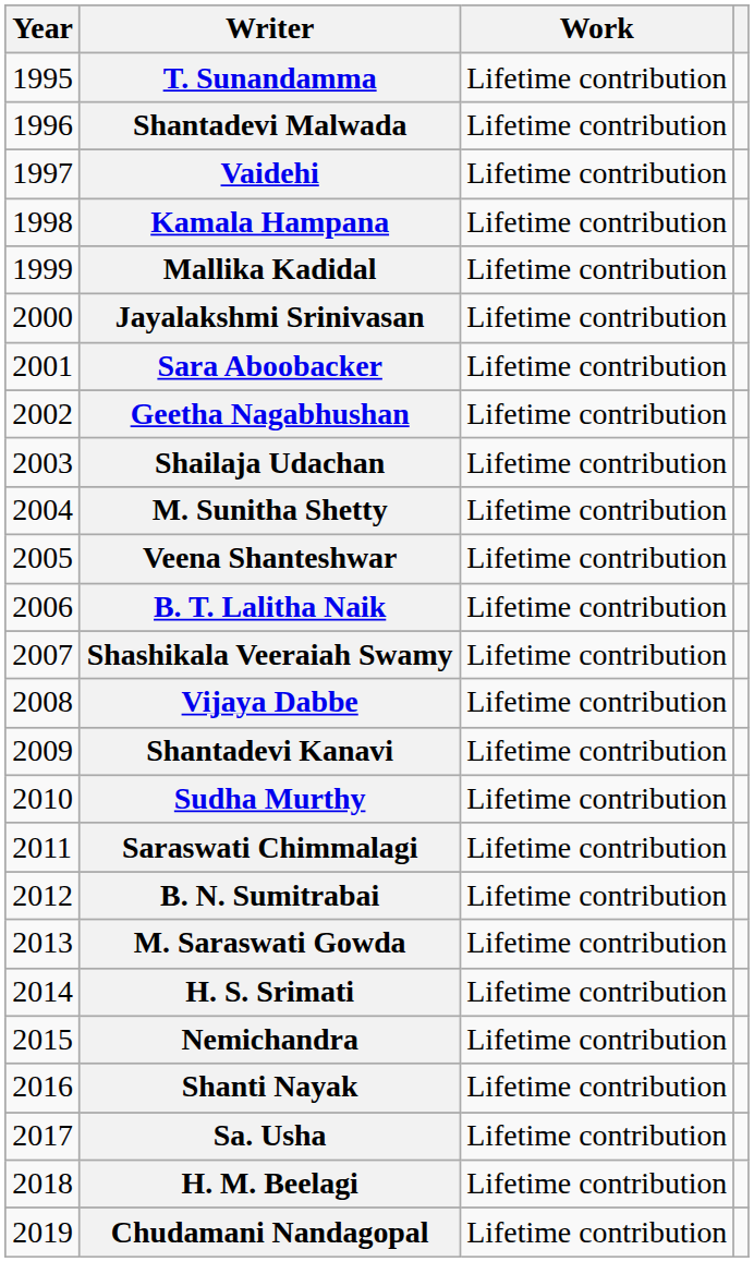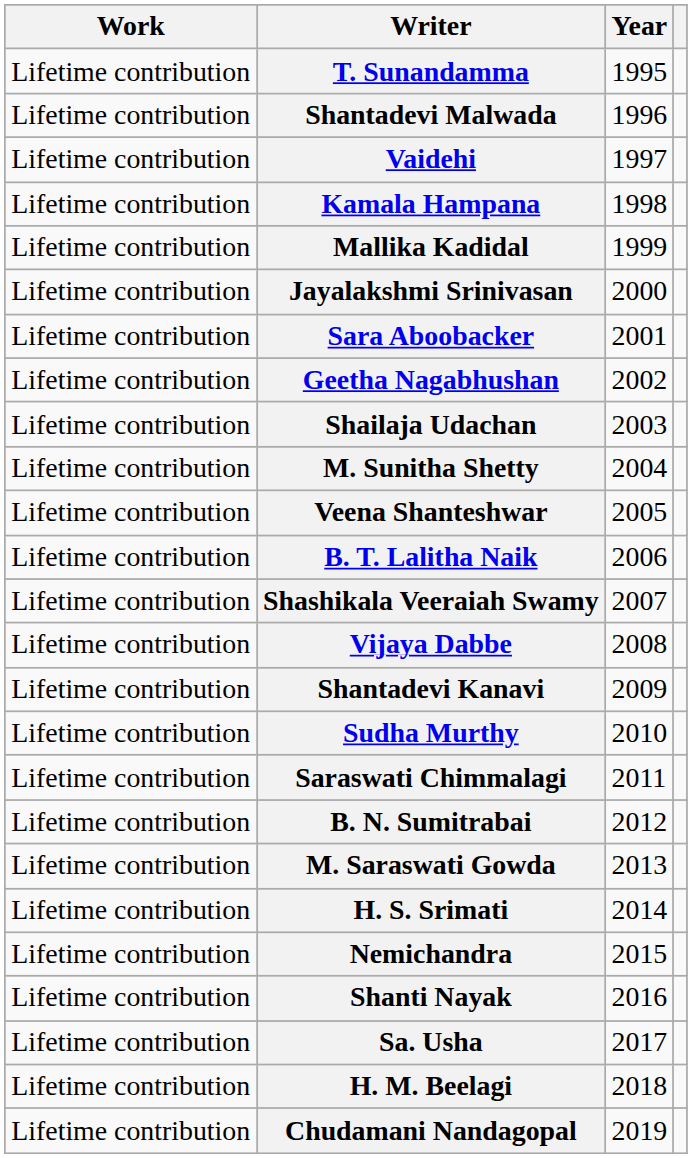columns swapped: Year <-> Work
